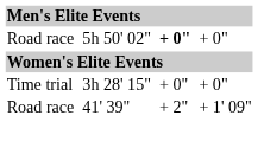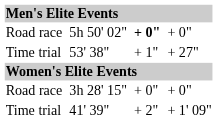+ row: Time trial | 53' 38" | + 1" | + 27"
3h 28' 15" | column 1: Time trial -> Road race
41' 39" | column 1: Road race -> Time trial
